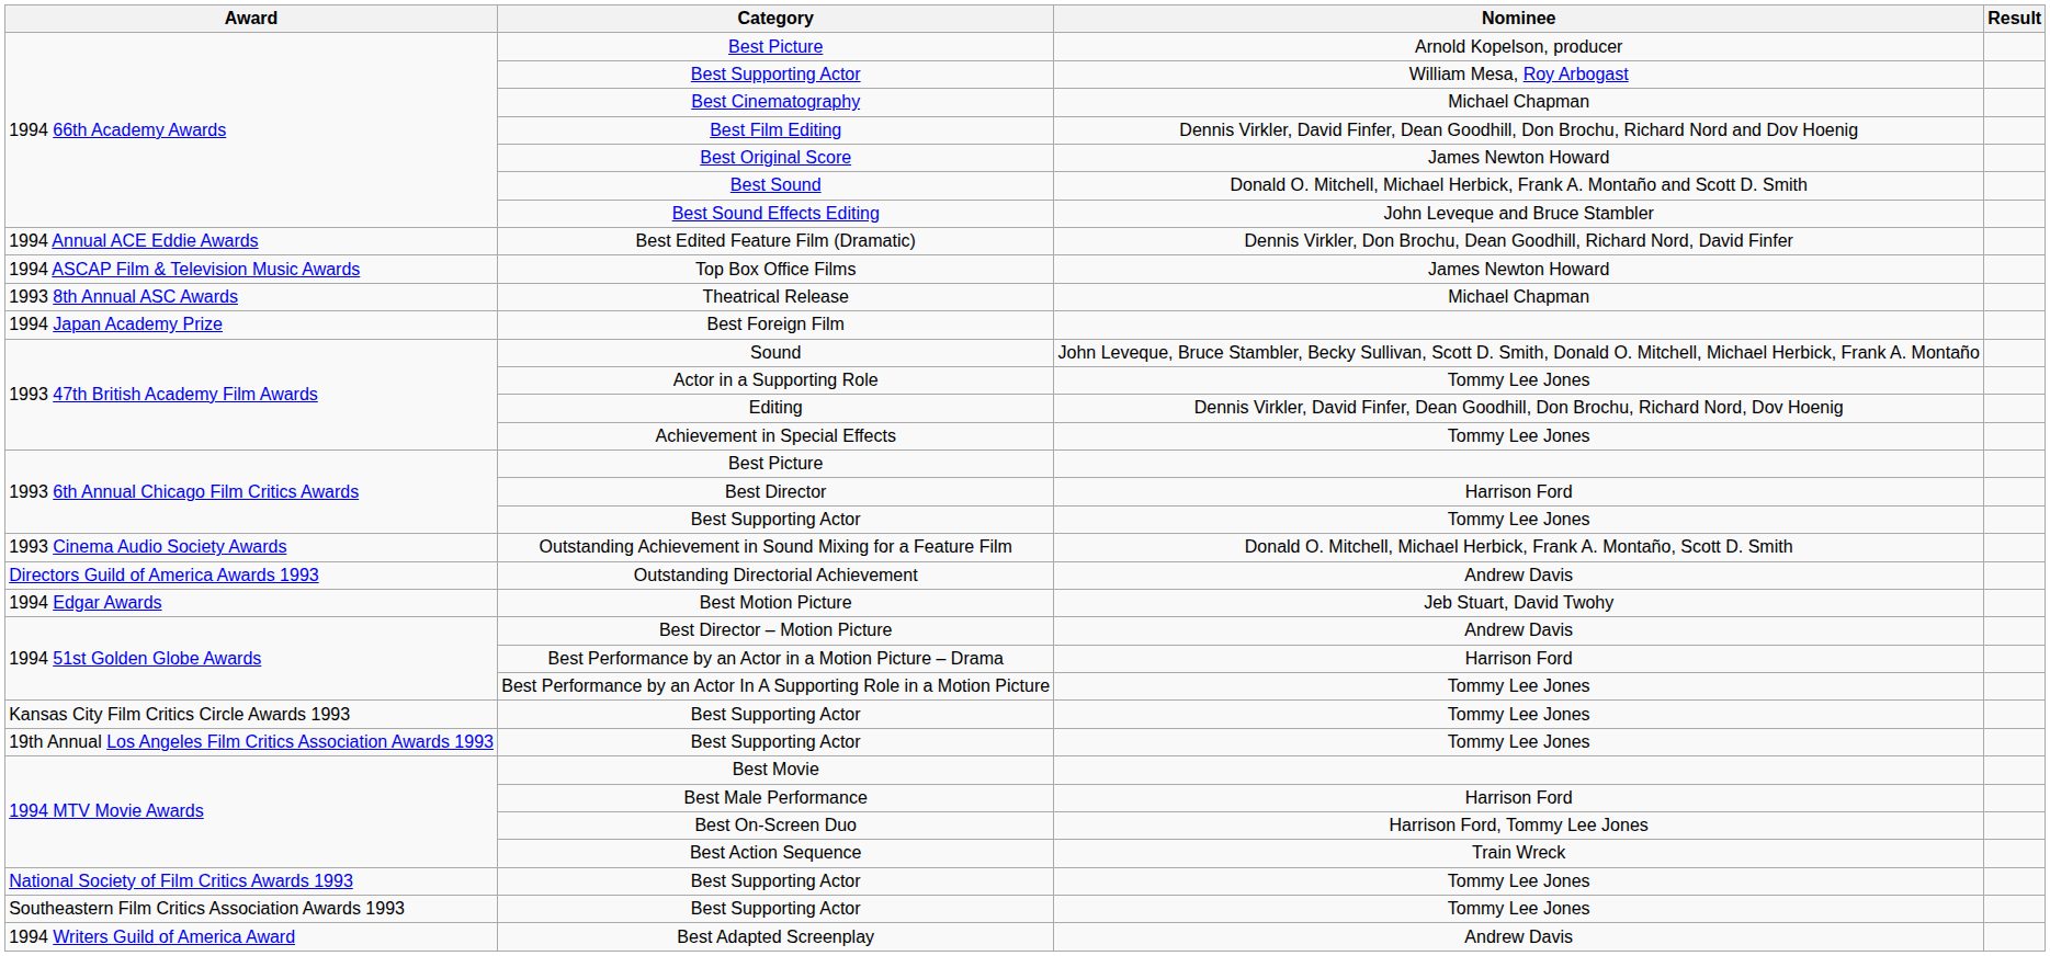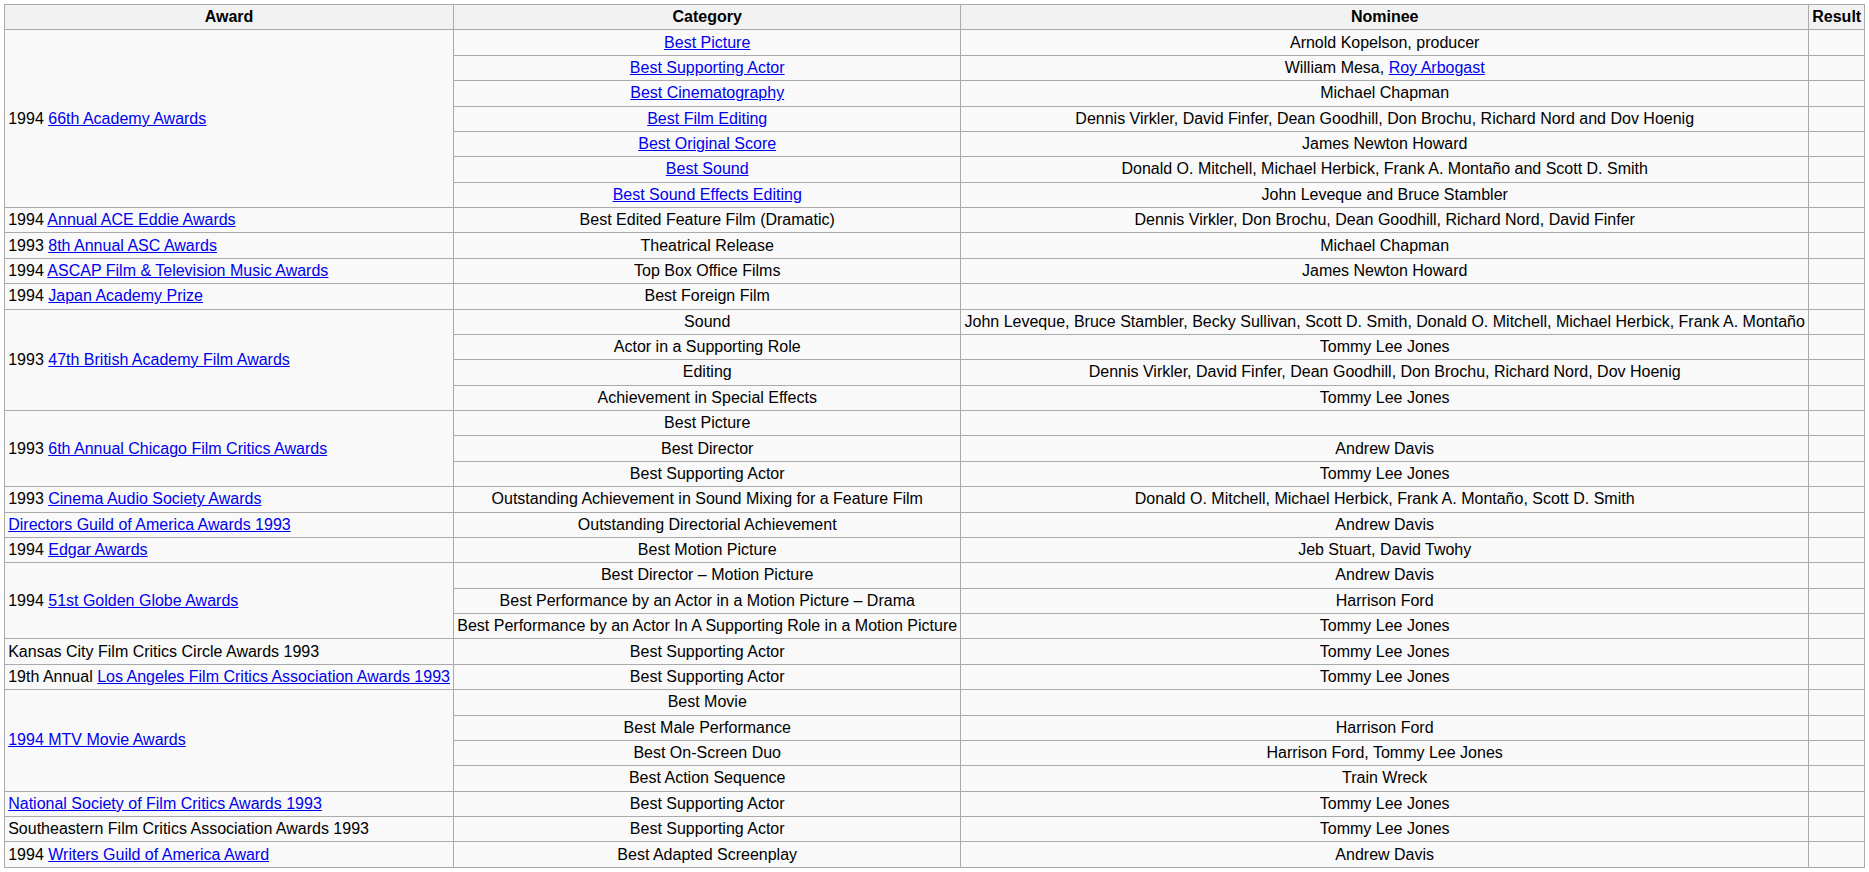rows swapped: Theatrical Release <-> Top Box Office Films
Best Director | Nominee: Harrison Ford -> Andrew Davis
